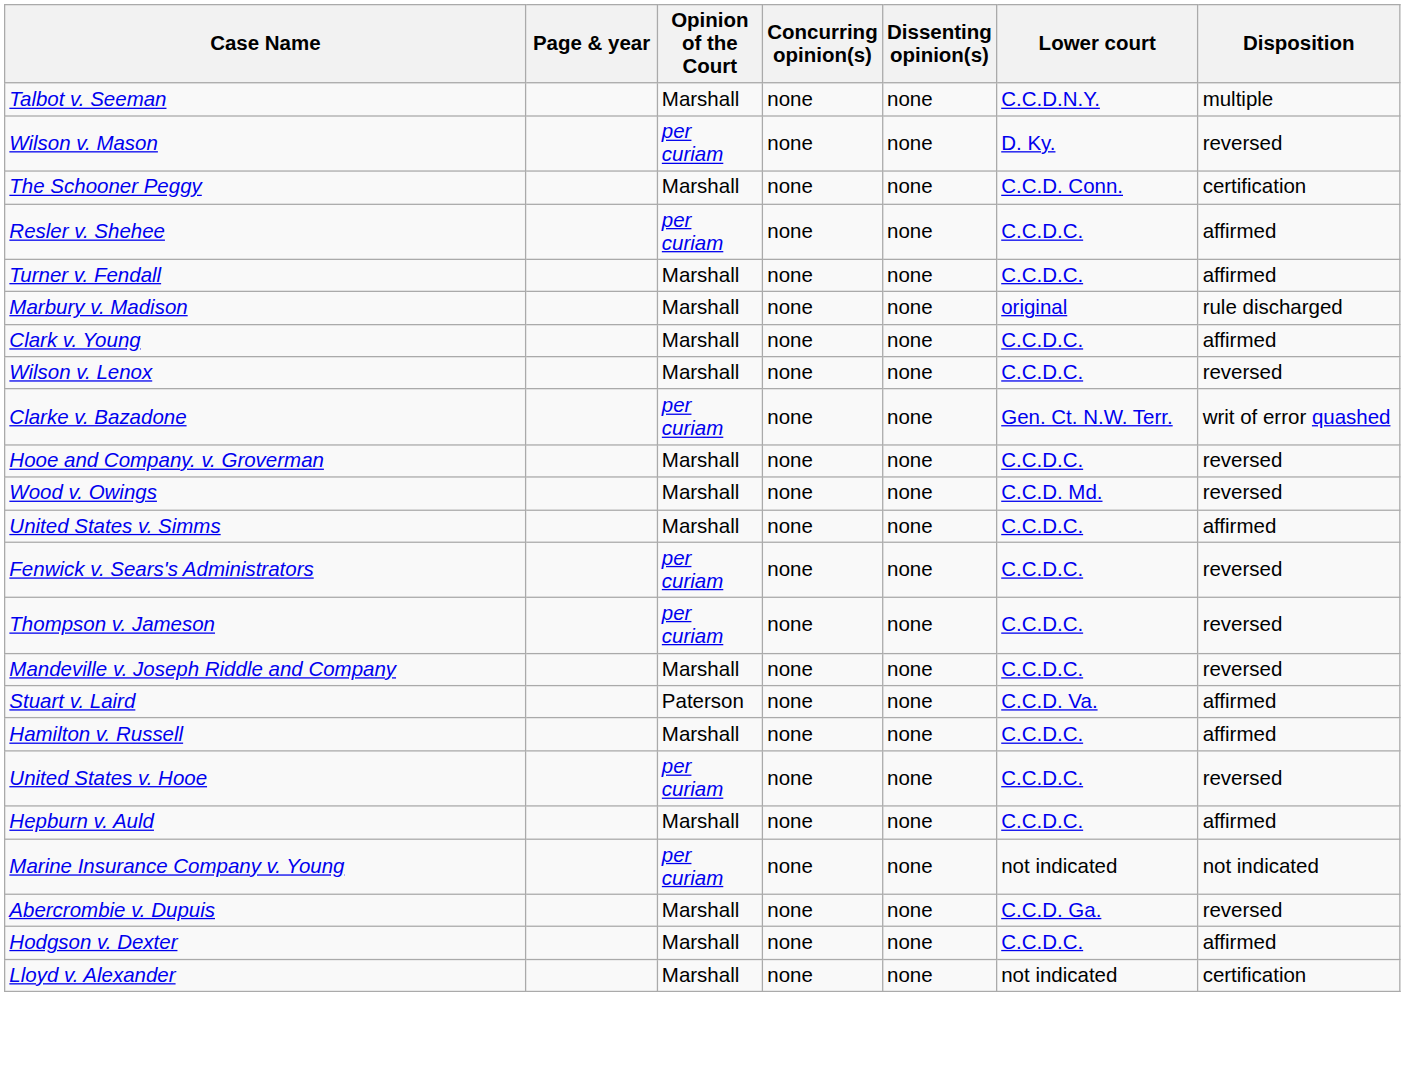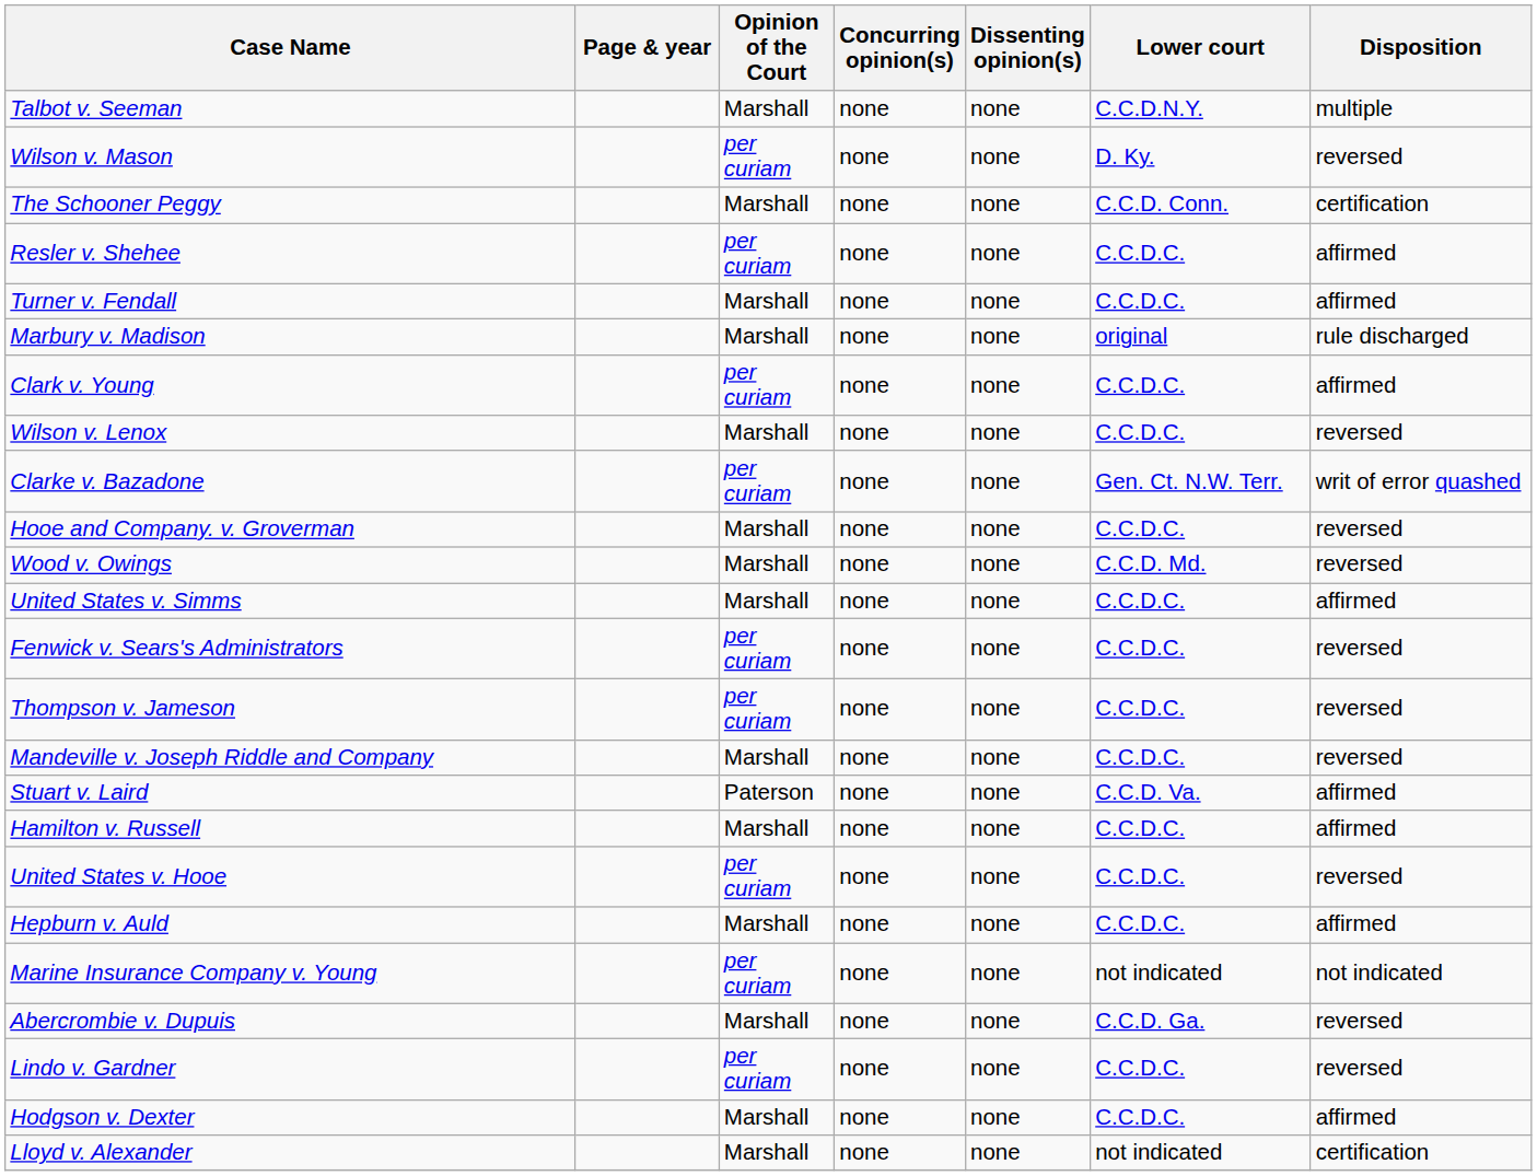Clark v. Young | Opinion of the Court: Marshall -> per curiam
+ row: Lindo v. Gardner | per curiam | none | none | C.C.D.C. | reversed
